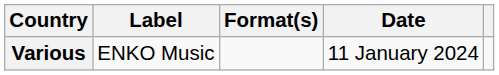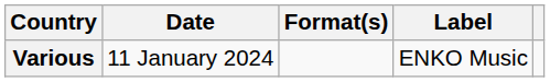columns swapped: Date <-> Label
